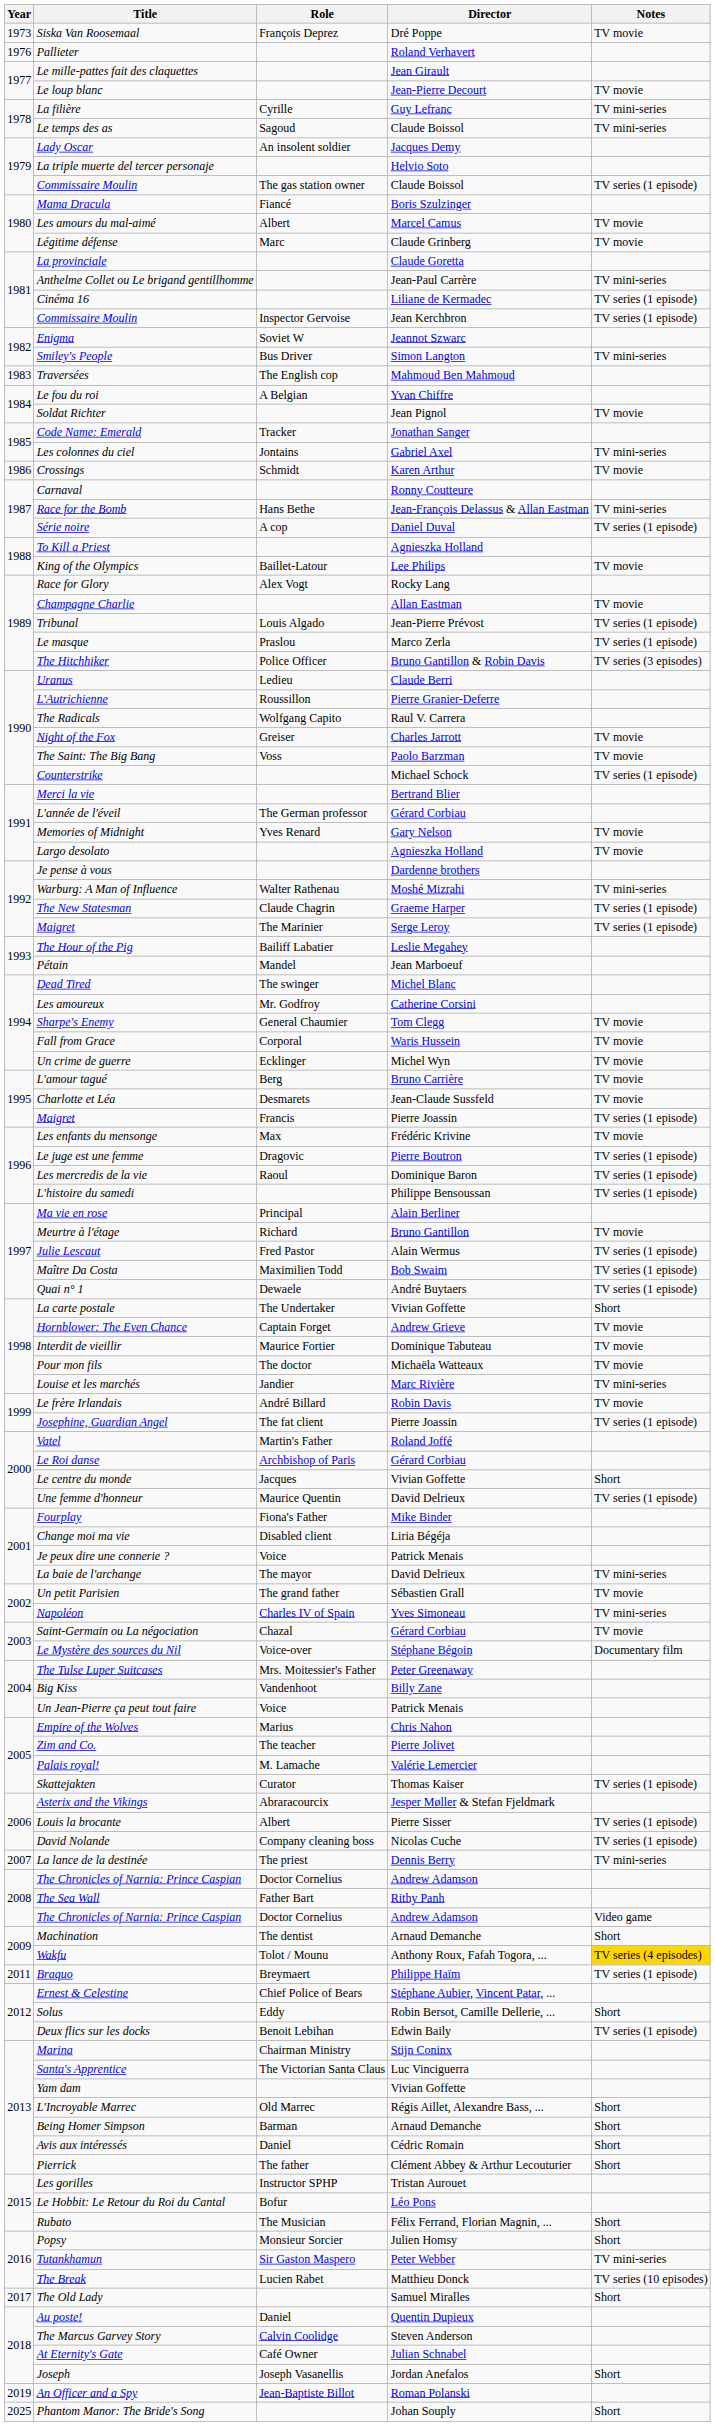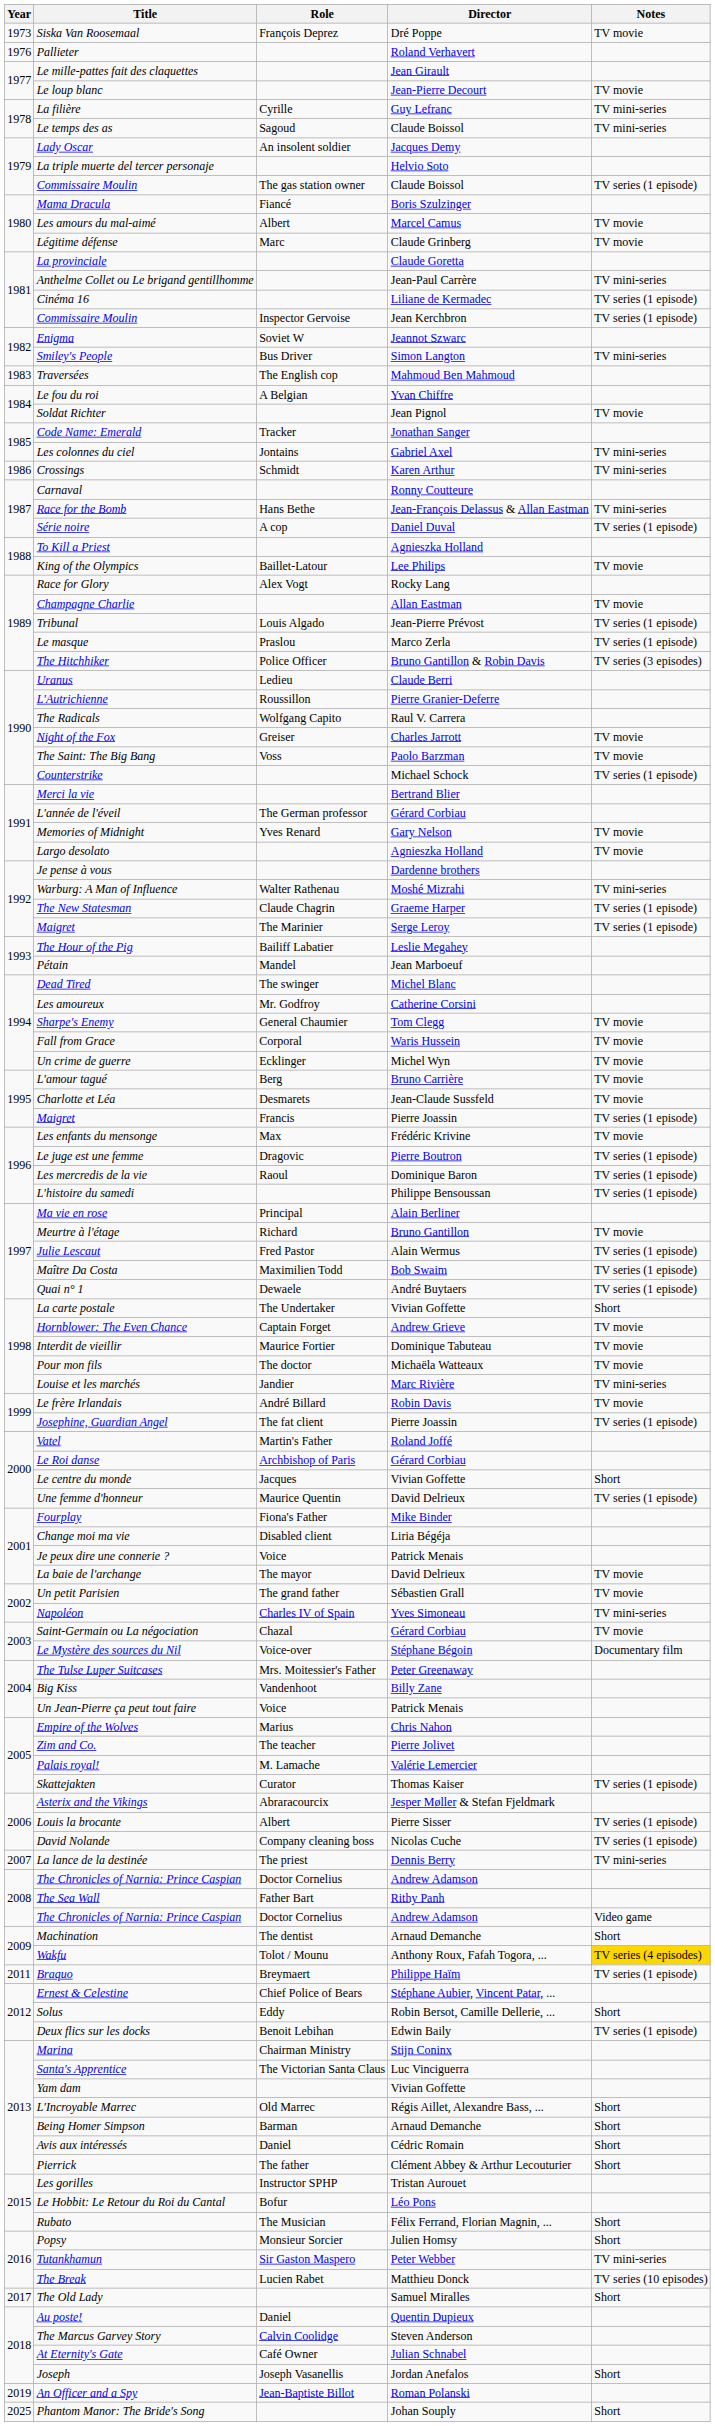Crossings | Notes: TV movie -> TV mini-series
La baie de l'archange | Notes: TV mini-series -> TV movie
